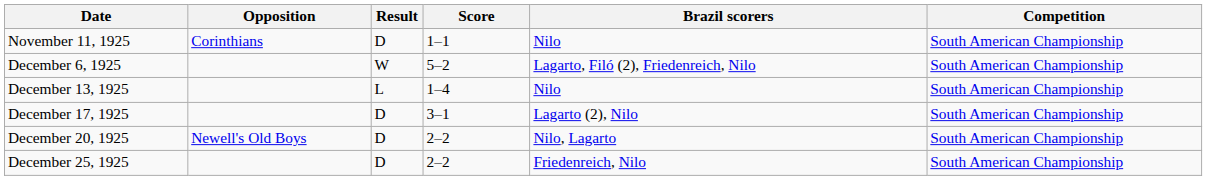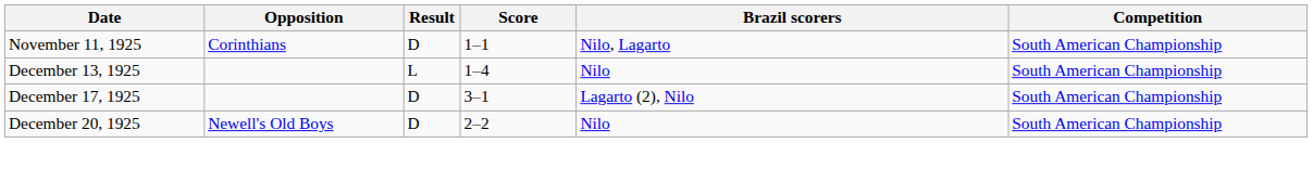November 11, 1925 | Brazil scorers: Nilo -> Nilo, Lagarto
- row: December 6, 1925 | W | 5–2 | Lagarto, Filó (2), Friedenreich, Nilo | South American Championship
December 20, 1925 | Brazil scorers: Nilo, Lagarto -> Nilo
- row: December 25, 1925 | D | 2–2 | Friedenreich, Nilo | South American Championship
